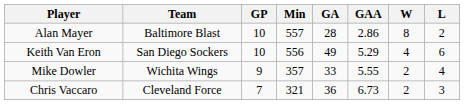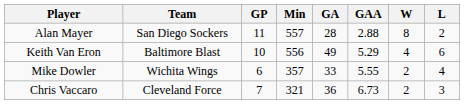Alan Mayer | Team: Baltimore Blast -> San Diego Sockers
Alan Mayer | GP: 10 -> 11
Alan Mayer | GAA: 2.86 -> 2.88
Keith Van Eron | Team: San Diego Sockers -> Baltimore Blast
Mike Dowler | GP: 9 -> 6
